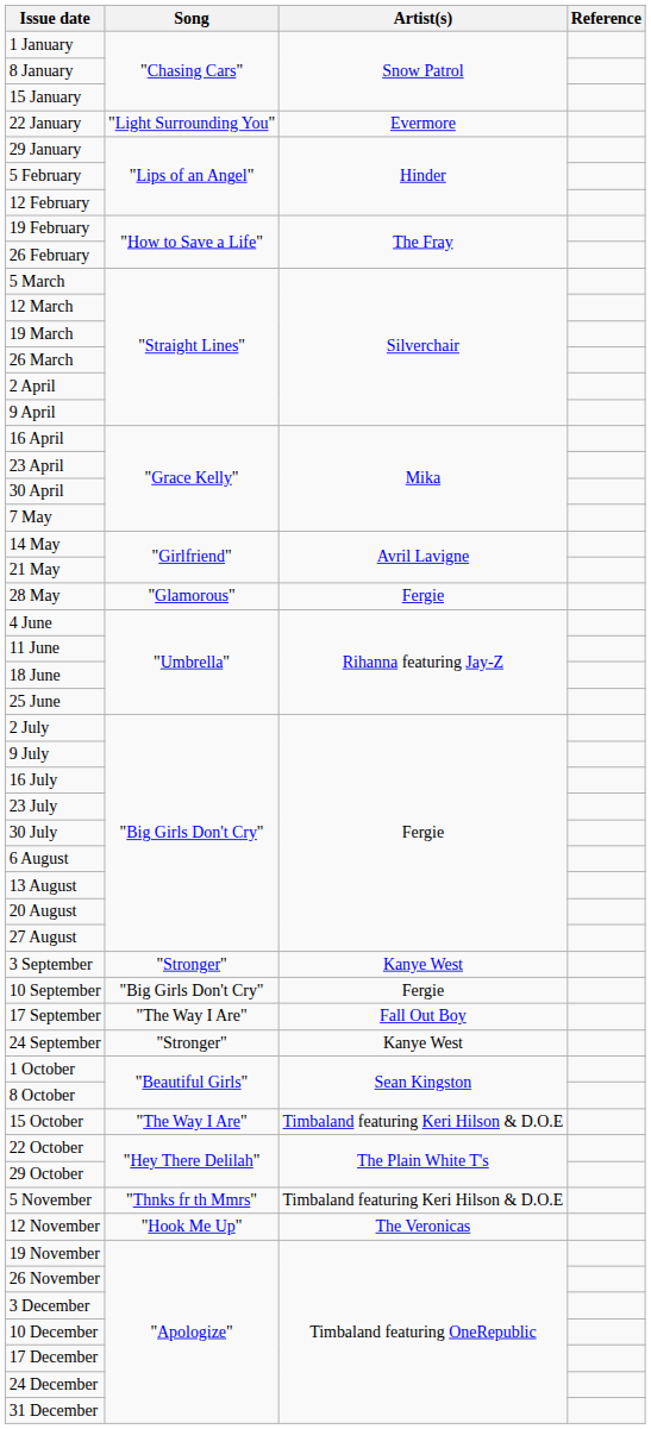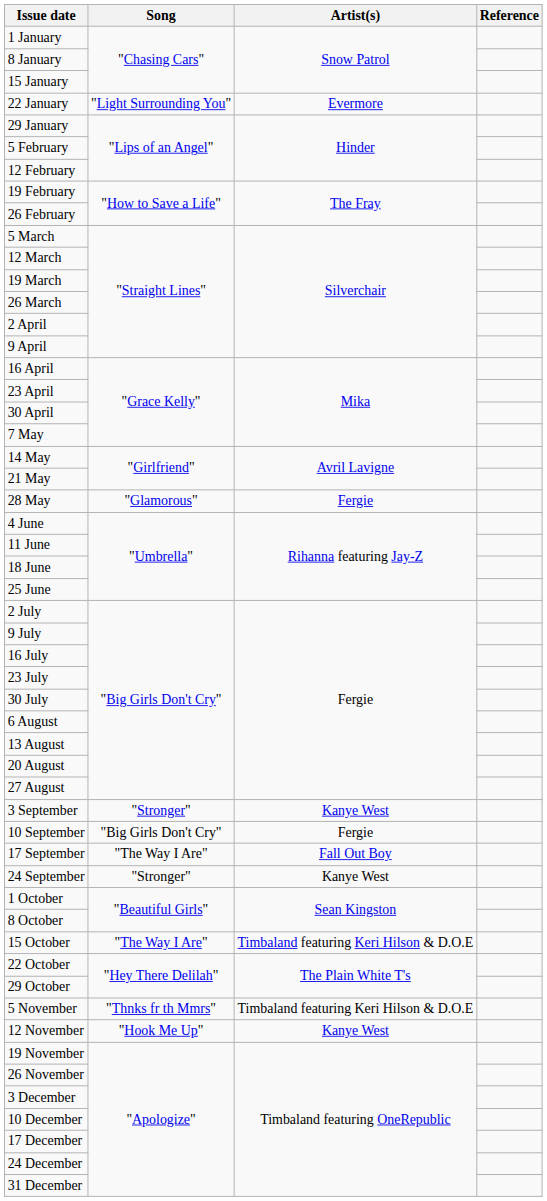12 November | Artist(s): The Veronicas -> Kanye West
